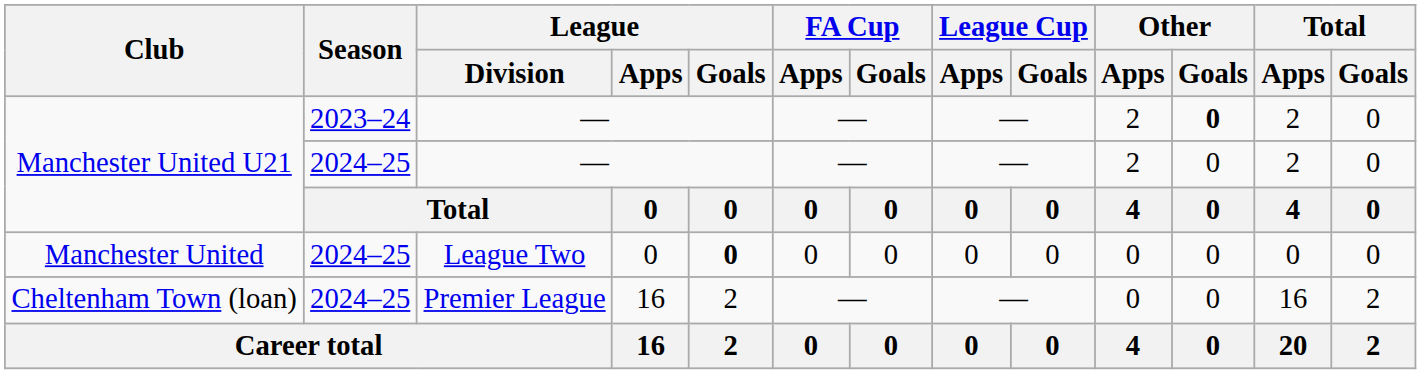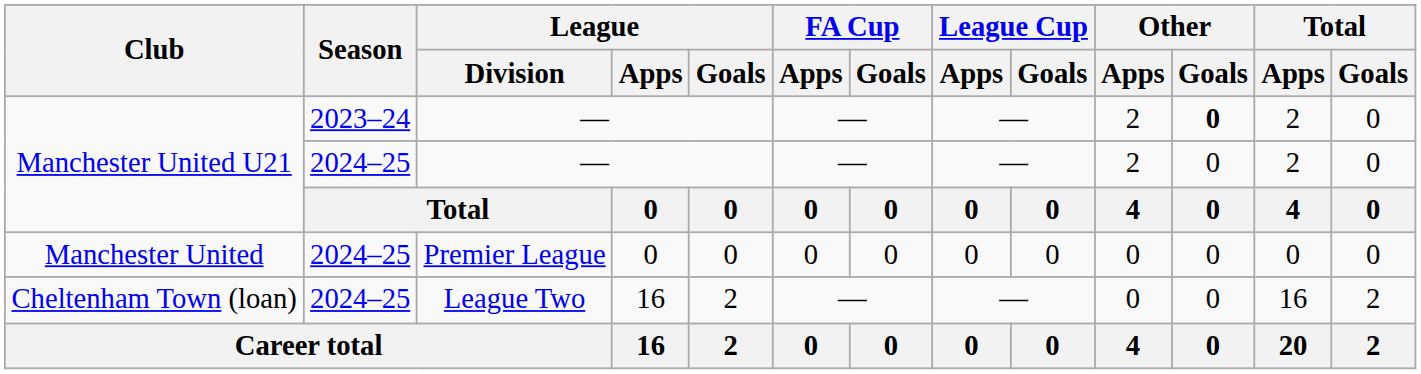Manchester United | League / Division: League Two -> Premier League
Manchester United | League / Goals: bold -> normal
Cheltenham Town (loan) | League / Division: Premier League -> League Two
